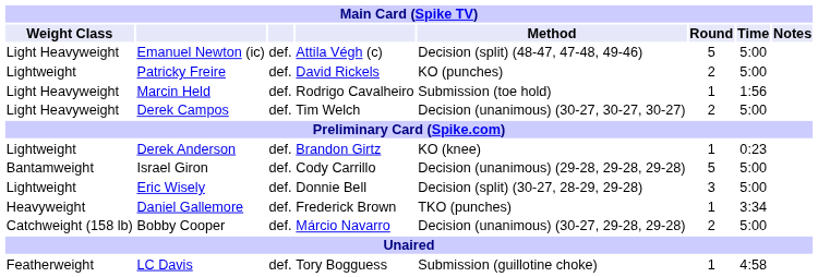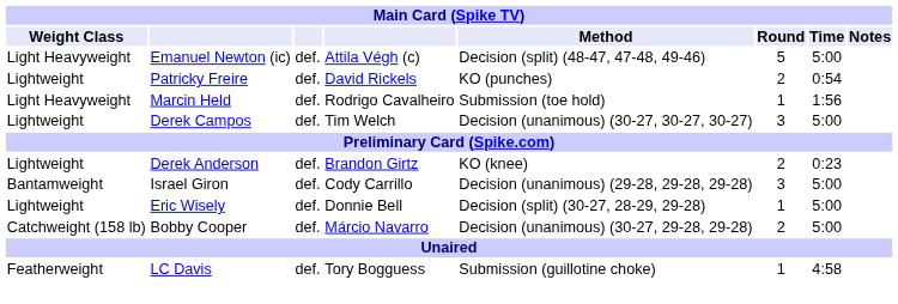Patricky Freire | Time: 5:00 -> 0:54
Derek Campos | Weight Class: Light Heavyweight -> Lightweight
Derek Campos | Round: 2 -> 3
Derek Anderson | Round: 1 -> 2
Israel Giron | Round: 5 -> 3
Eric Wisely | Round: 3 -> 1
- row: Heavyweight | Daniel Gallemore | def. | Frederick Brown | TKO (punches) | 1 | 3:34
